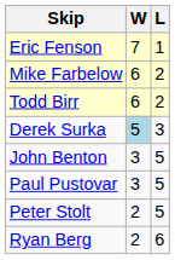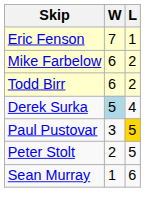Derek Surka | L: 3 -> 4
- row: John Benton | 3 | 5
Paul Pustovar | L: no background -> gold background
- row: Ryan Berg | 2 | 6
+ row: Sean Murray | 1 | 6
